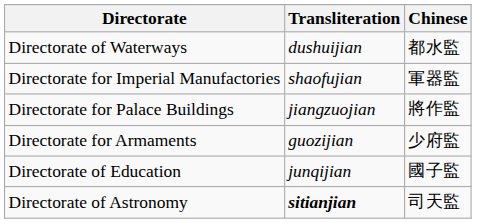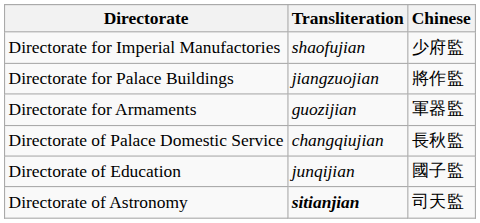- row: Directorate of Waterways | dushuijian | 都水監
Directorate for Imperial Manufactories | Chinese: 軍器監 -> 少府監
Directorate for Armaments | Chinese: 少府監 -> 軍器監
+ row: Directorate of Palace Domestic Service | changqiujian | 長秋監
